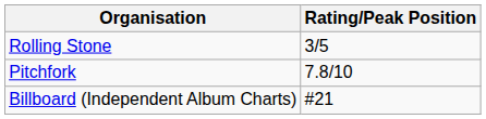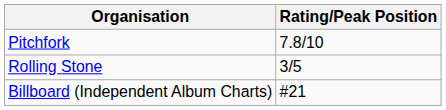rows swapped: Pitchfork <-> Rolling Stone
